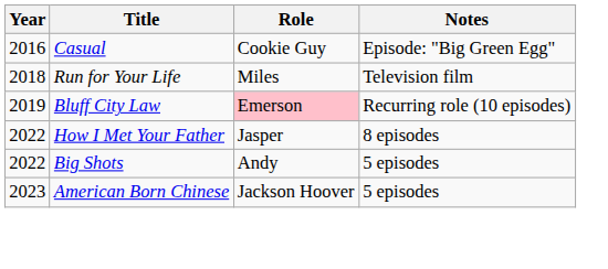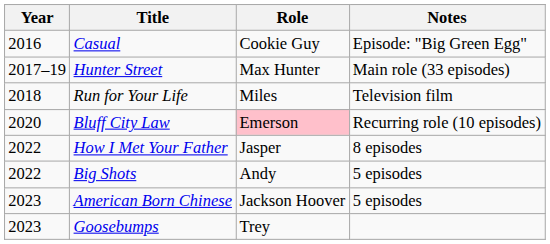+ row: 2017–19 | Hunter Street | Max Hunter | Main role (33 episodes)
Bluff City Law | Year: 2019 -> 2020
+ row: 2023 | Goosebumps | Trey
